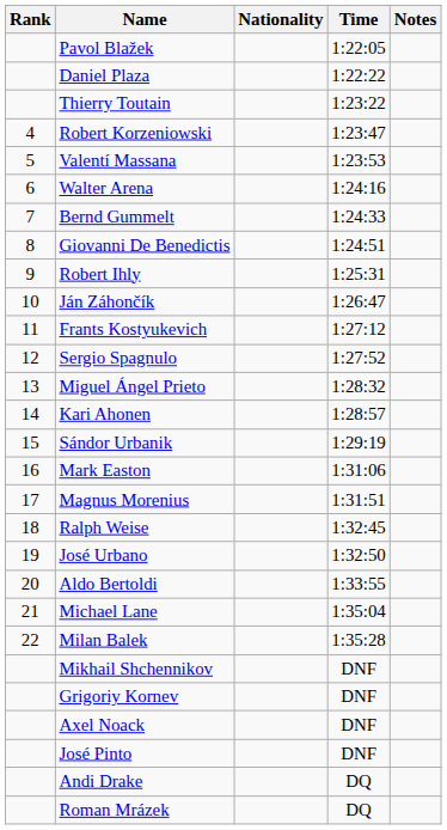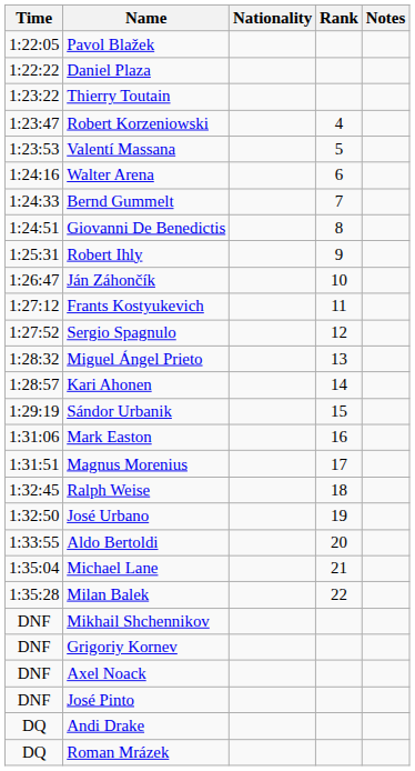columns swapped: Rank <-> Time
